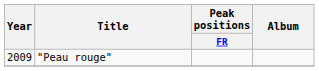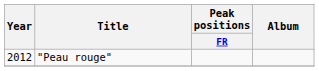"Peau rouge" | Year: 2009 -> 2012
